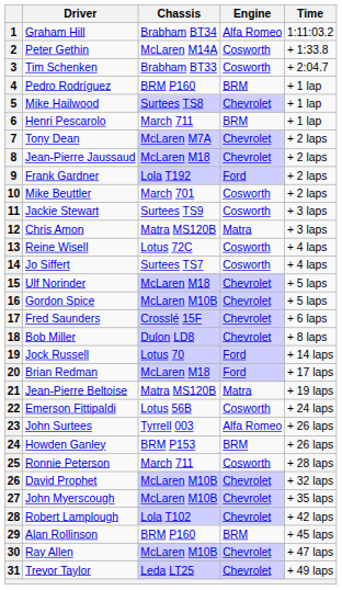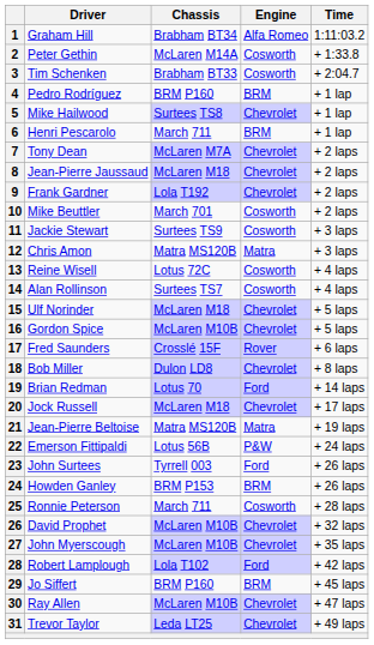9 | Engine: Ford -> Chevrolet
14 | Driver: Jo Siffert -> Alan Rollinson
17 | Engine: Chevrolet -> Rover
19 | Driver: Jock Russell -> Brian Redman
20 | Driver: Brian Redman -> Jock Russell
20 | Engine: Ford -> Chevrolet
22 | Engine: Cosworth -> P&W
23 | Engine: Alfa Romeo -> Ford
28 | Engine: Chevrolet -> Ford
29 | Driver: Alan Rollinson -> Jo Siffert
